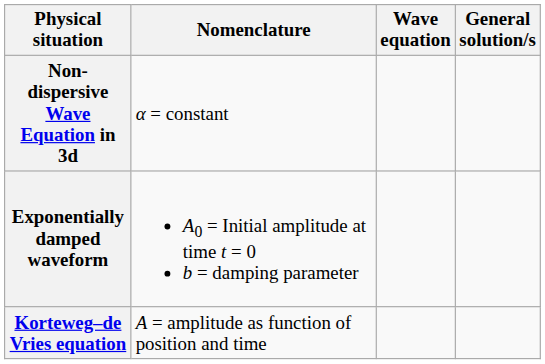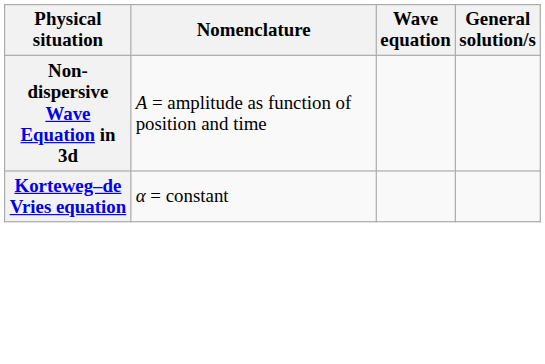Non-dispersive Wave Equation in 3d | Nomenclature: α = constant -> A = amplitude as function of position and time
- row: Exponentially damped waveform | A0 = Initial amplitude at time t = 0 b = damping parameter
Korteweg–de Vries equation | Nomenclature: A = amplitude as function of position and time -> α = constant
